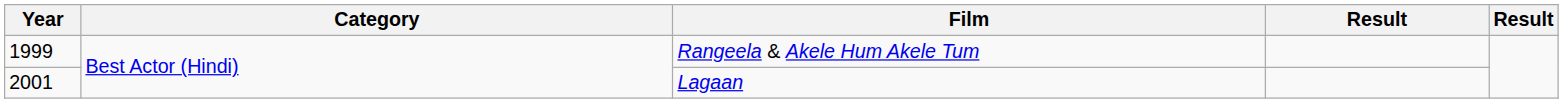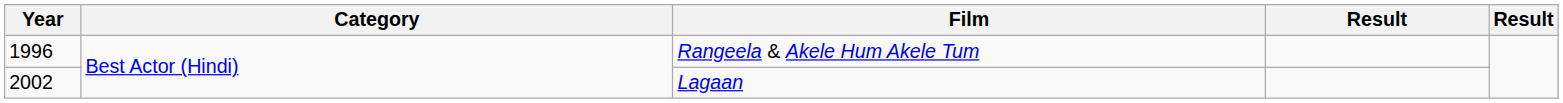Rangeela & Akele Hum Akele Tum | Year: 1999 -> 1996
Lagaan | Year: 2001 -> 2002
